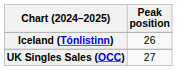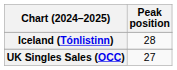Iceland (Tónlistinn) | Peak position: 26 -> 28
